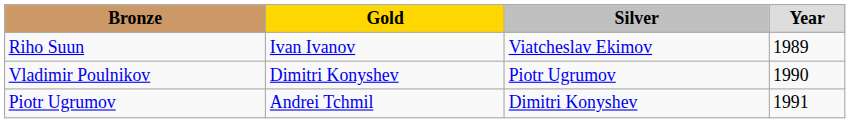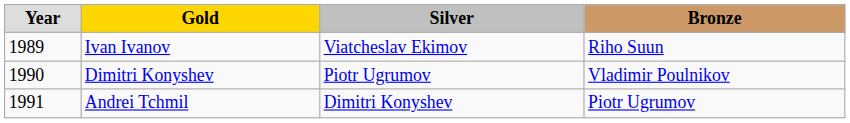columns swapped: Year <-> Bronze
